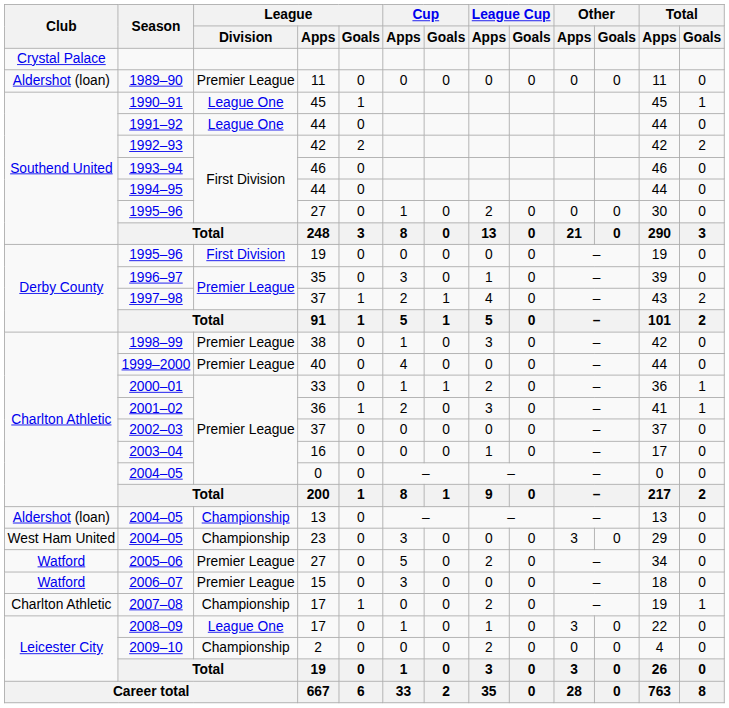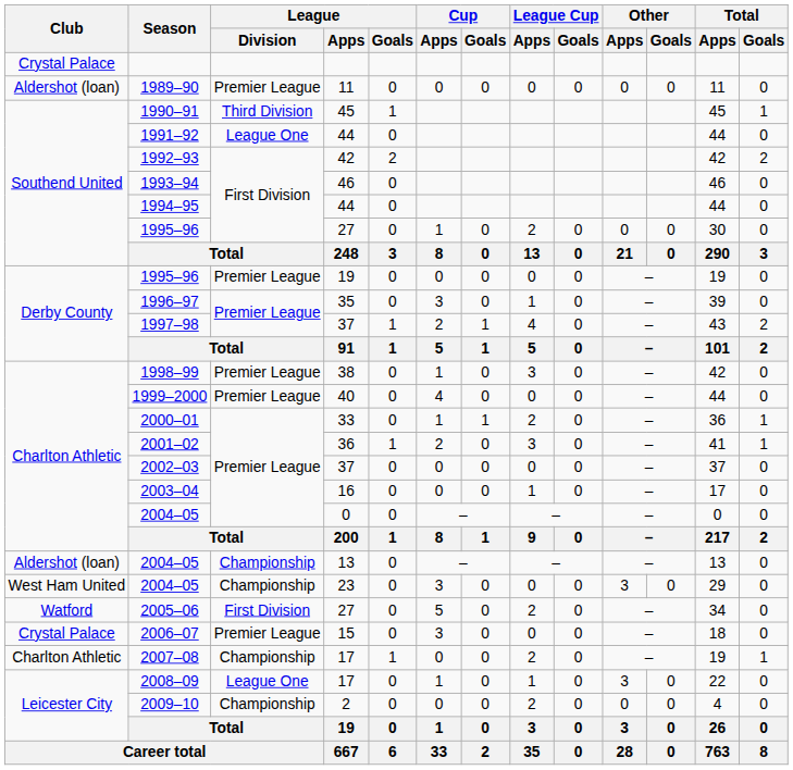1990–91 | League / Division: League One -> Third Division
1995–96 / 19 | League / Division: First Division -> Premier League
2005–06 | League / Division: Premier League -> First Division
2006–07 | Club: Watford -> Crystal Palace
